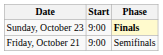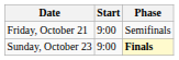rows swapped: Friday, October 21 <-> Sunday, October 23
